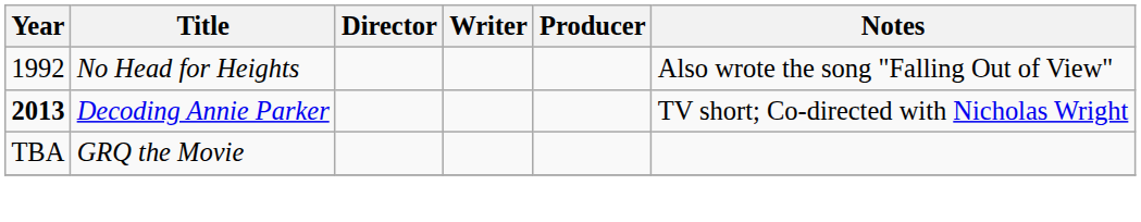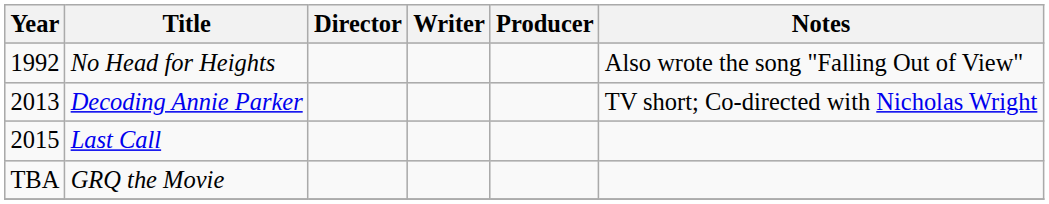Decoding Annie Parker | Year: bold -> normal
+ row: 2015 | Last Call
